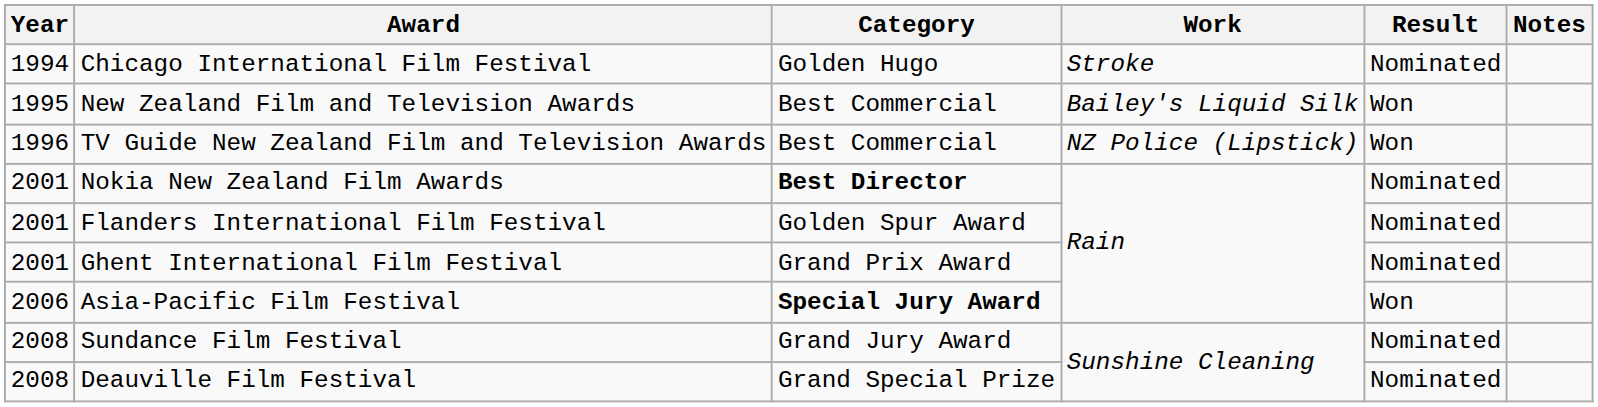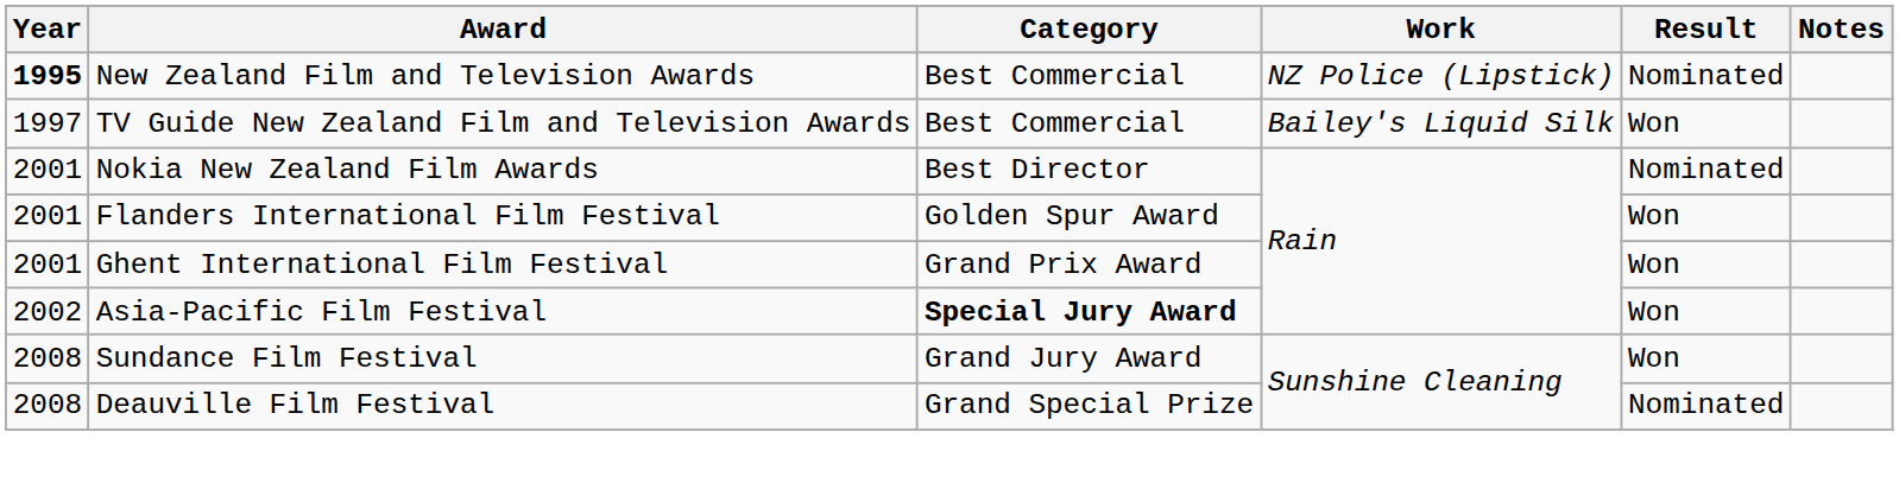- row: 1994 | Chicago International Film Festival | Golden Hugo | Stroke | Nominated
New Zealand Film and Television Awards | Year: normal -> bold
New Zealand Film and Television Awards | Work: Bailey's Liquid Silk -> NZ Police (Lipstick)
New Zealand Film and Television Awards | Result: Won -> Nominated
TV Guide New Zealand Film and Television Awards | Year: 1996 -> 1997
TV Guide New Zealand Film and Television Awards | Work: NZ Police (Lipstick) -> Bailey's Liquid Silk
Nokia New Zealand Film Awards | Category: bold -> normal
Flanders International Film Festival | Result: Nominated -> Won
Ghent International Film Festival | Result: Nominated -> Won
Asia-Pacific Film Festival | Year: 2006 -> 2002
Sundance Film Festival | Result: Nominated -> Won
